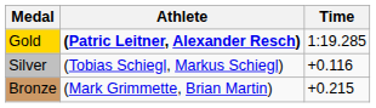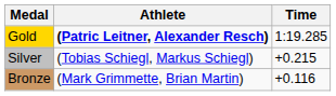Silver | Time: +0.116 -> +0.215
Bronze | Time: +0.215 -> +0.116
